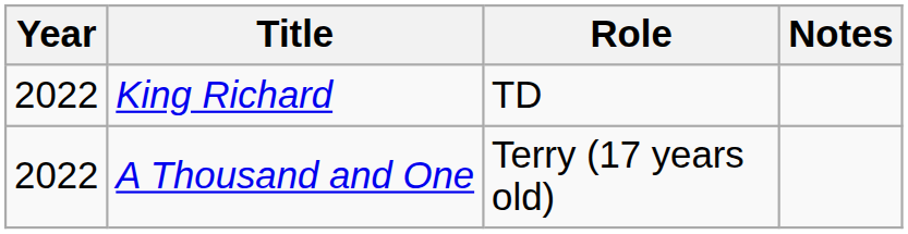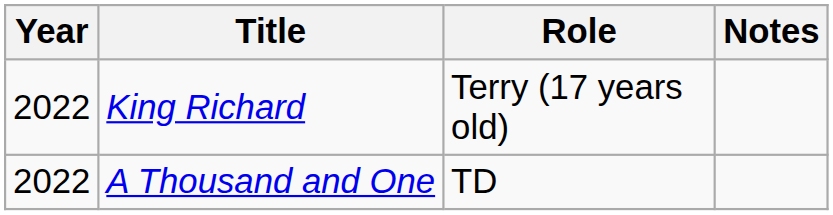King Richard | Role: TD -> Terry (17 years old)
A Thousand and One | Role: Terry (17 years old) -> TD
